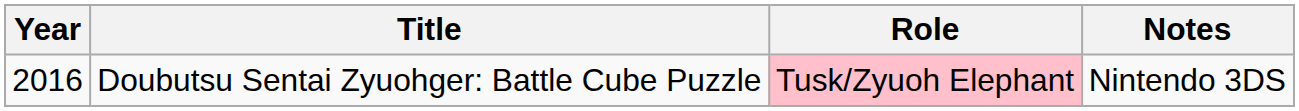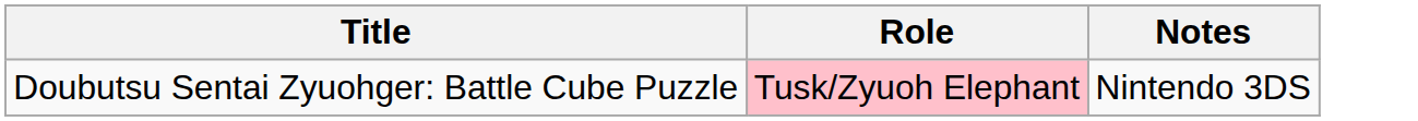- column: Year | 2016
